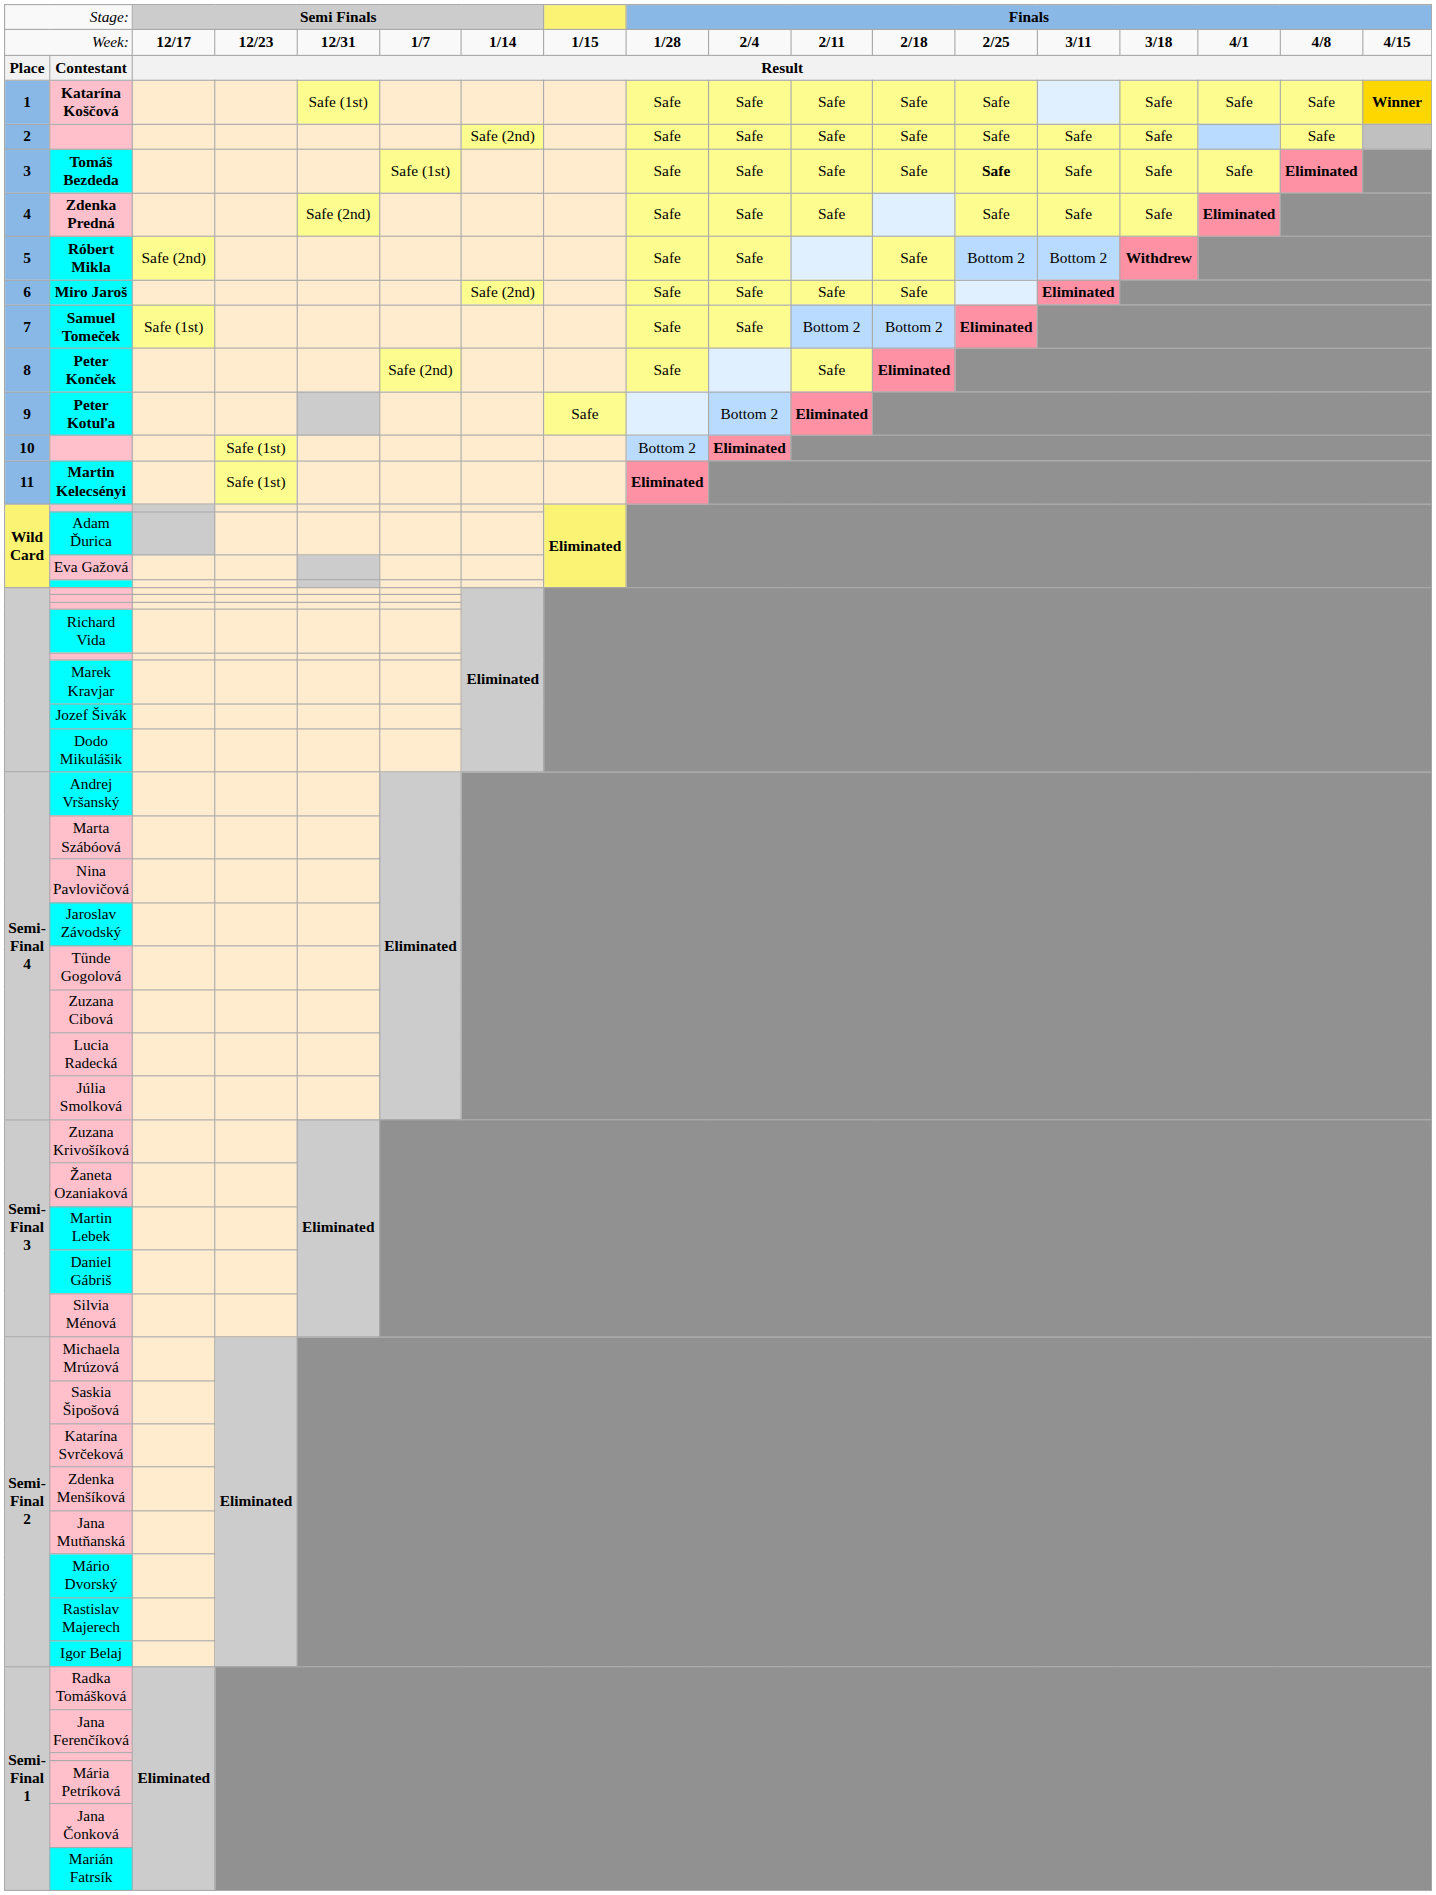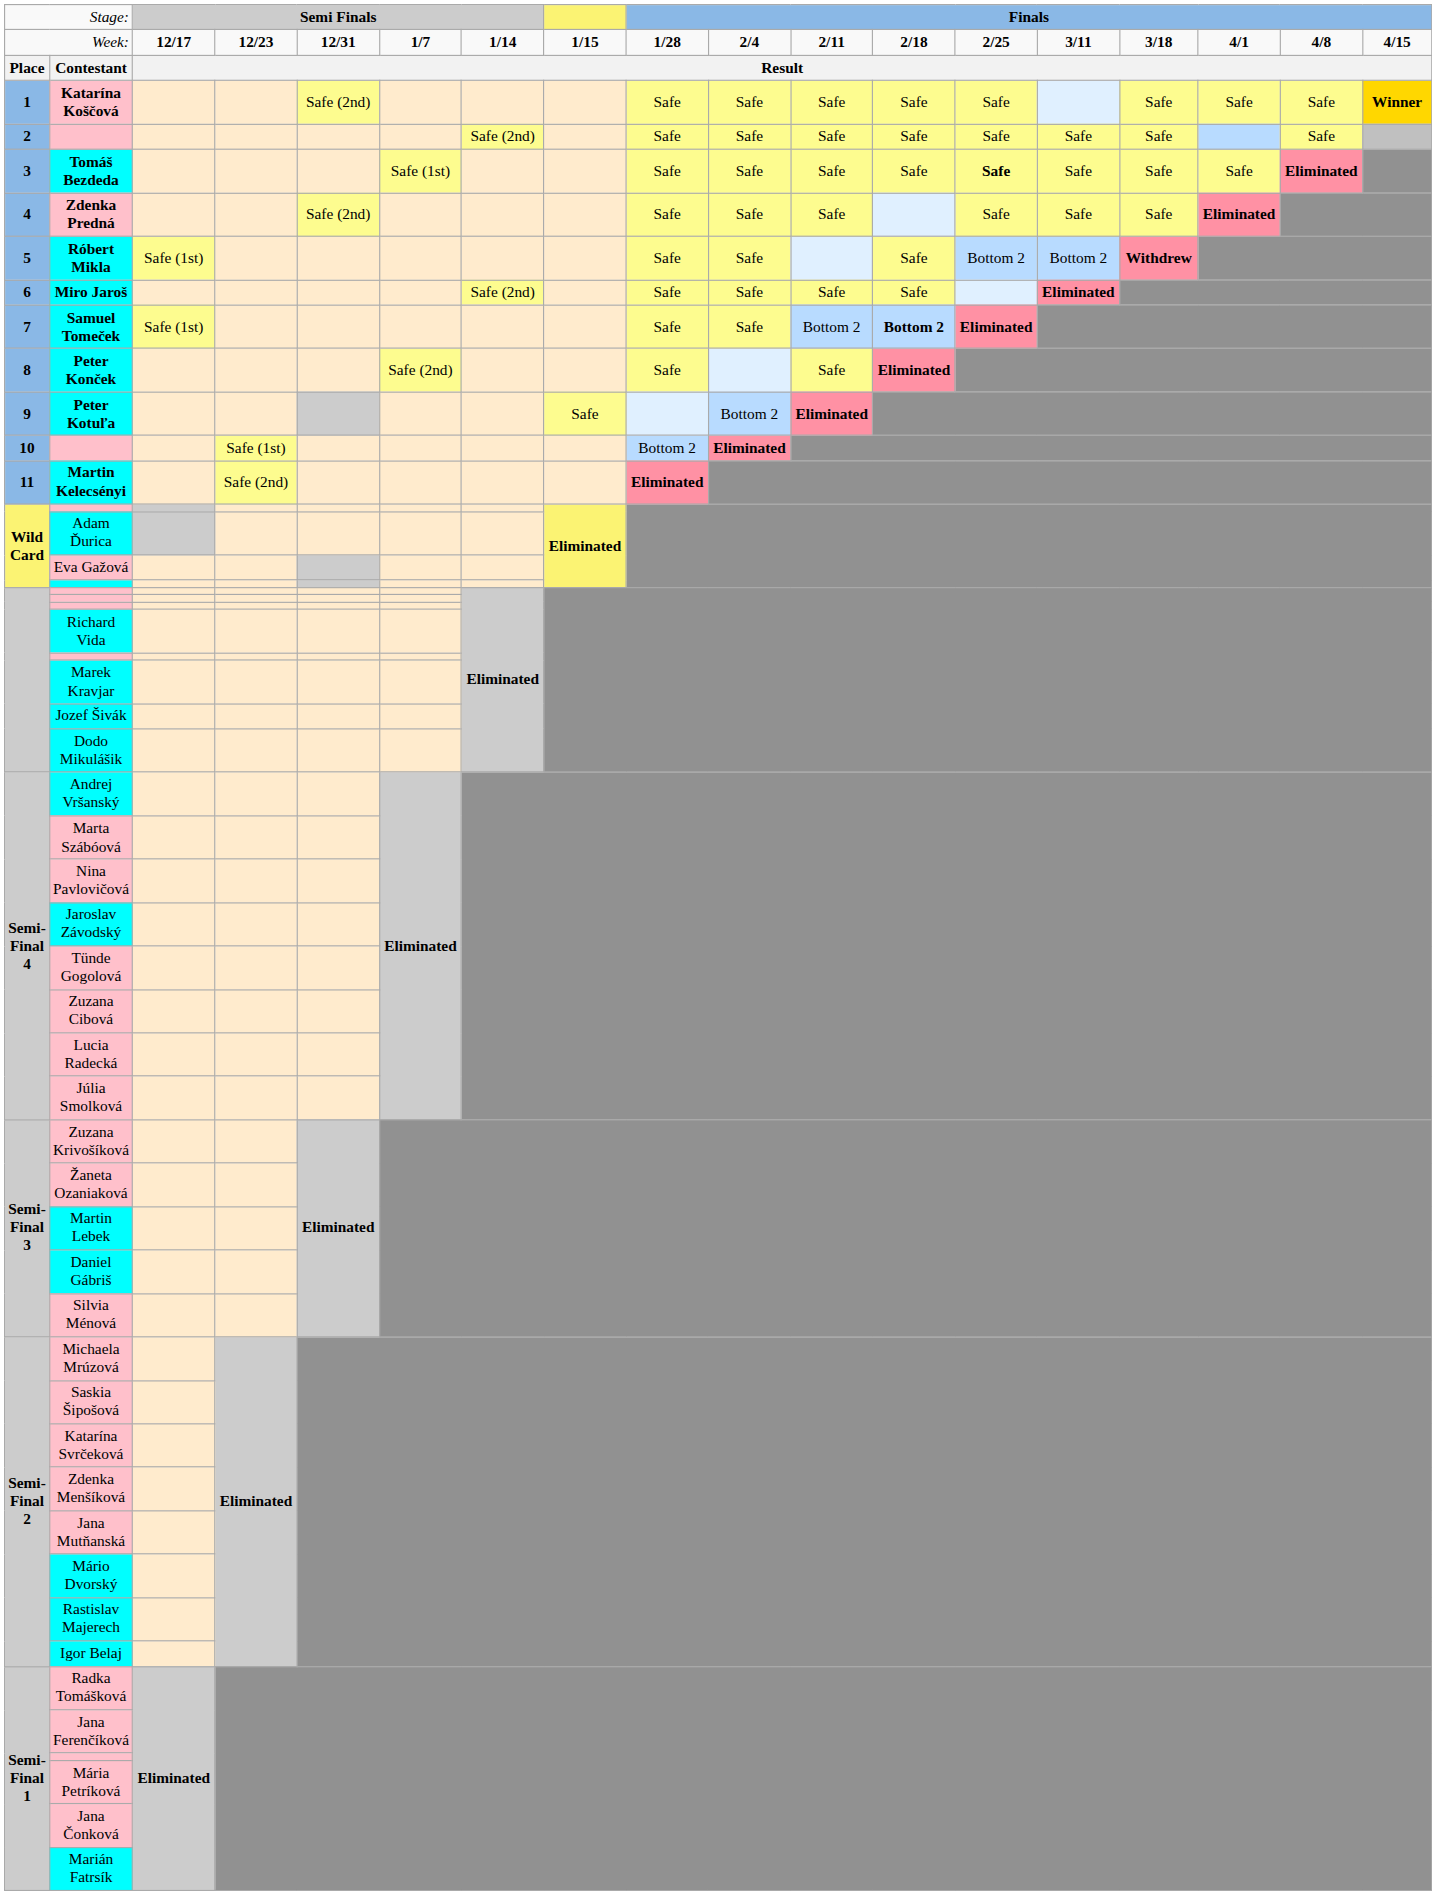Katarína Koščová | column 5: Safe (1st) -> Safe (2nd)
Róbert Mikla | column 3: Safe (2nd) -> Safe (1st)
Samuel Tomeček | column 12: normal -> bold
Martin Kelecsényi | column 4: Safe (1st) -> Safe (2nd)
